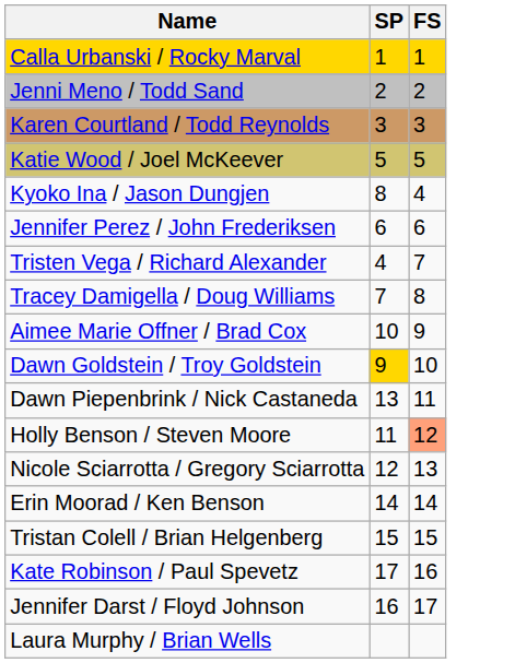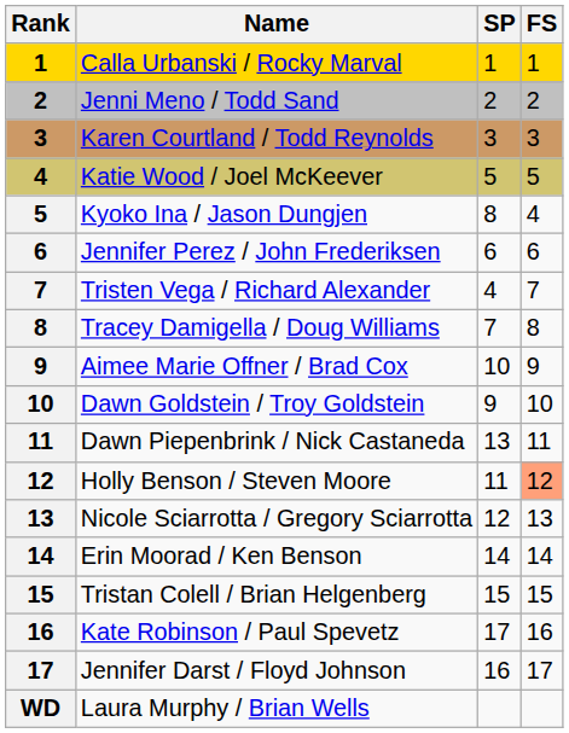+ column: Rank | 1 | 2 | 3 | 4 | 5 | 6 | 7 | 8 | 9 | 10 | 11 | 12 | 13 | 14 | 15 | 16 | 17 | WD
Dawn Goldstein / Troy Goldstein | SP: gold background -> no background
